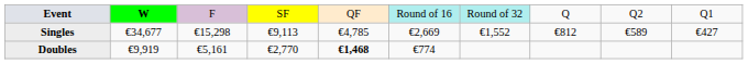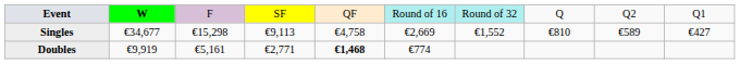Singles | column 5: €4,785 -> €4,758
Singles | column 8: €812 -> €810
Doubles | column 4: €2,770 -> €2,771
